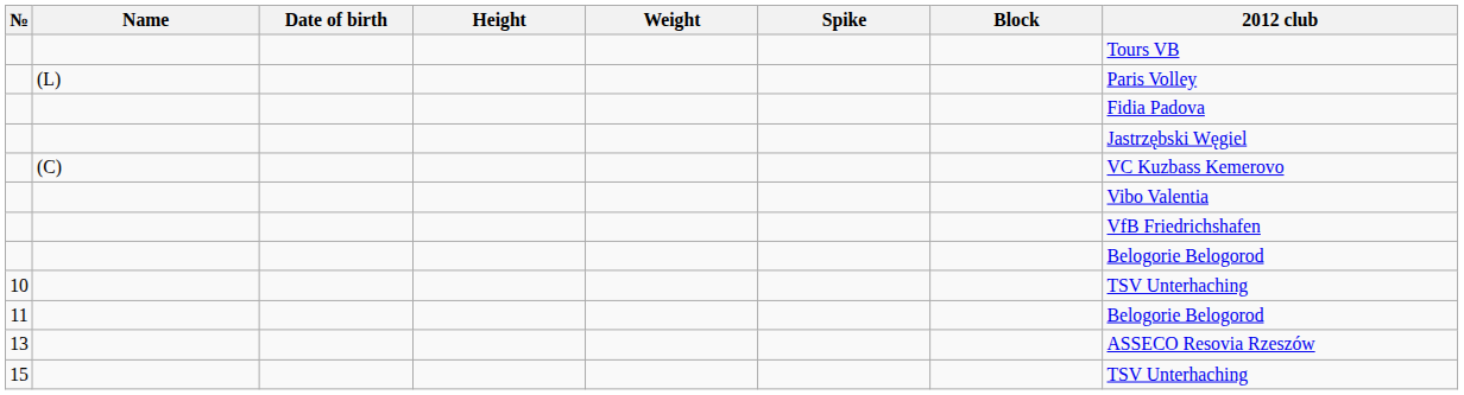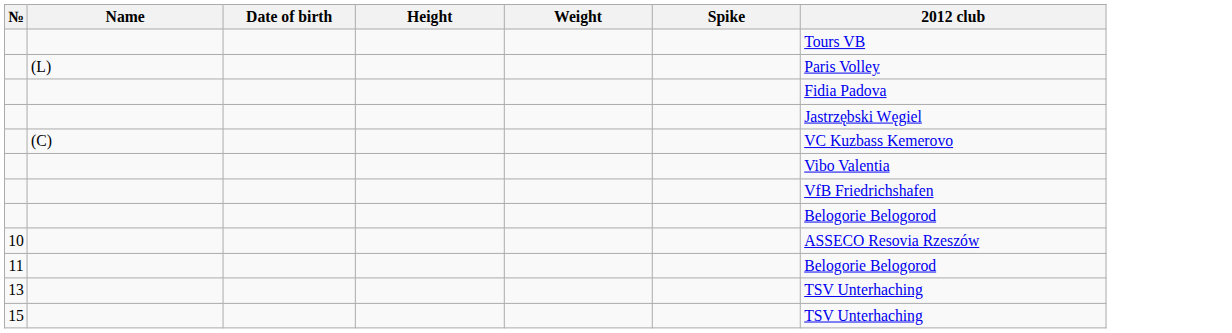- column: Block
10 | 2012 club: TSV Unterhaching -> ASSECO Resovia Rzeszów
13 | 2012 club: ASSECO Resovia Rzeszów -> TSV Unterhaching
